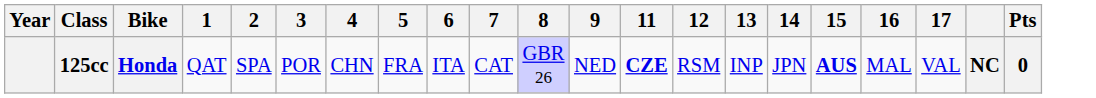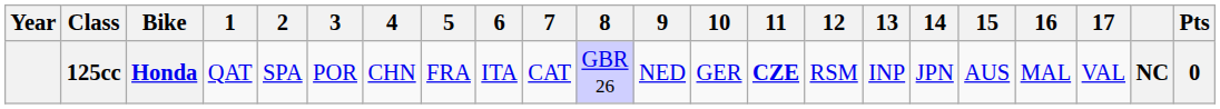+ column: 10 | GER
125cc | 15: bold -> normal
